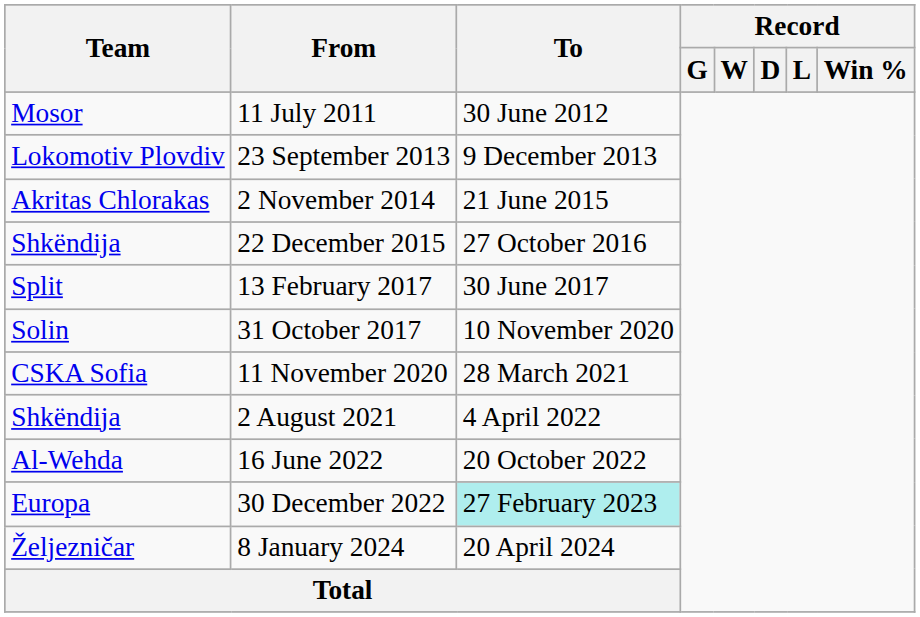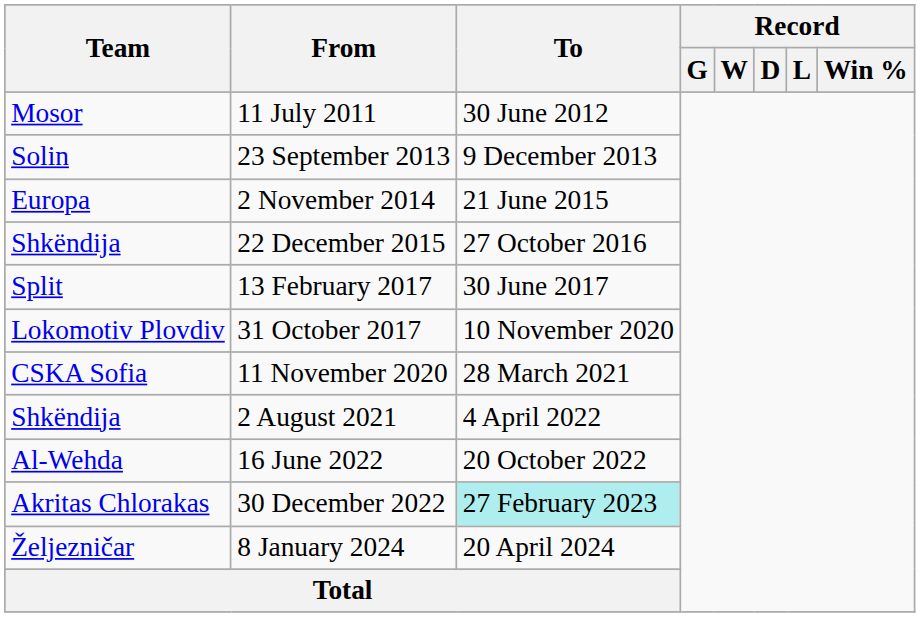23 September 2013 | Team: Lokomotiv Plovdiv -> Solin
2 November 2014 | Team: Akritas Chlorakas -> Europa
31 October 2017 | Team: Solin -> Lokomotiv Plovdiv
30 December 2022 | Team: Europa -> Akritas Chlorakas
